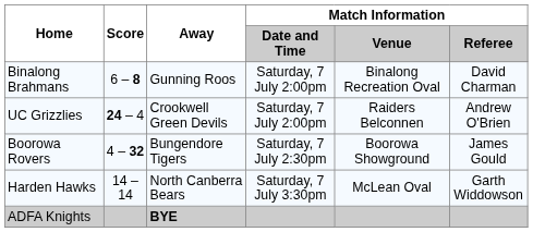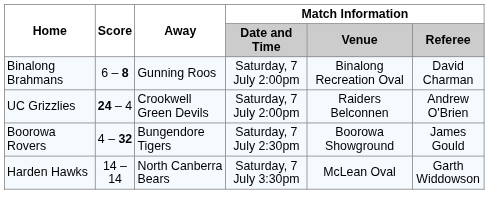- row: ADFA Knights | BYE
